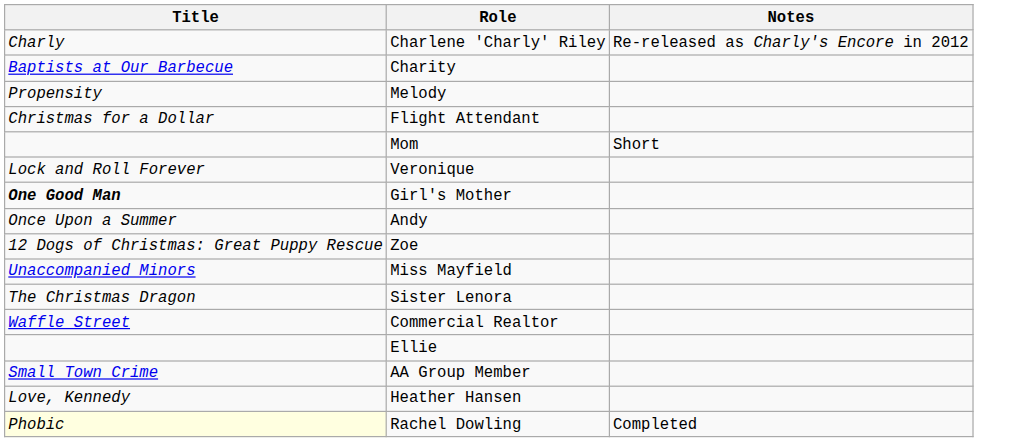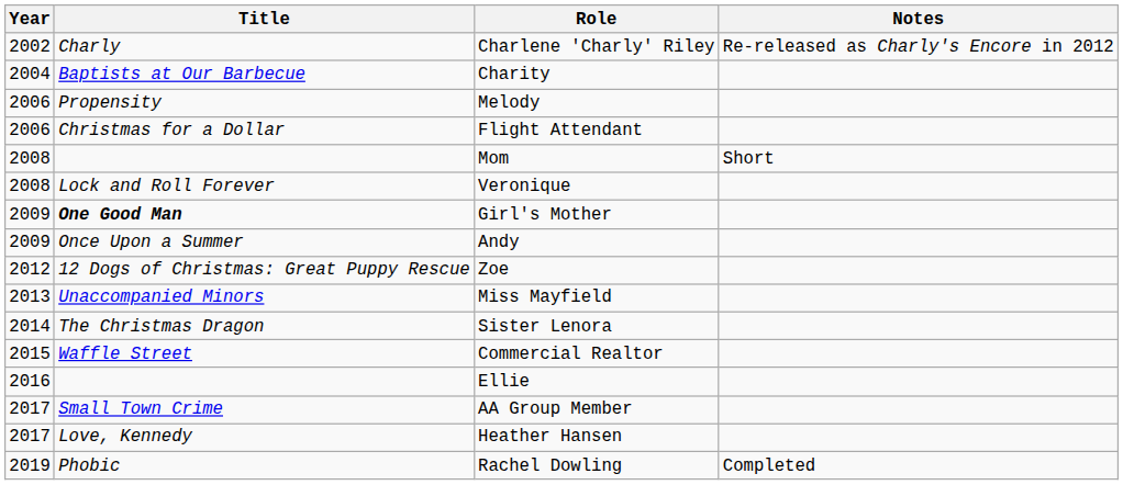+ column: Year | 2002 | 2004 | 2006 | 2006 | 2008 | 2008 | 2009 | 2009 | 2012 | 2013 | 2014 | 2015 | 2016 | 2017 | 2017 | 2019
Rachel Dowling | Title: lightyellow background -> no background
